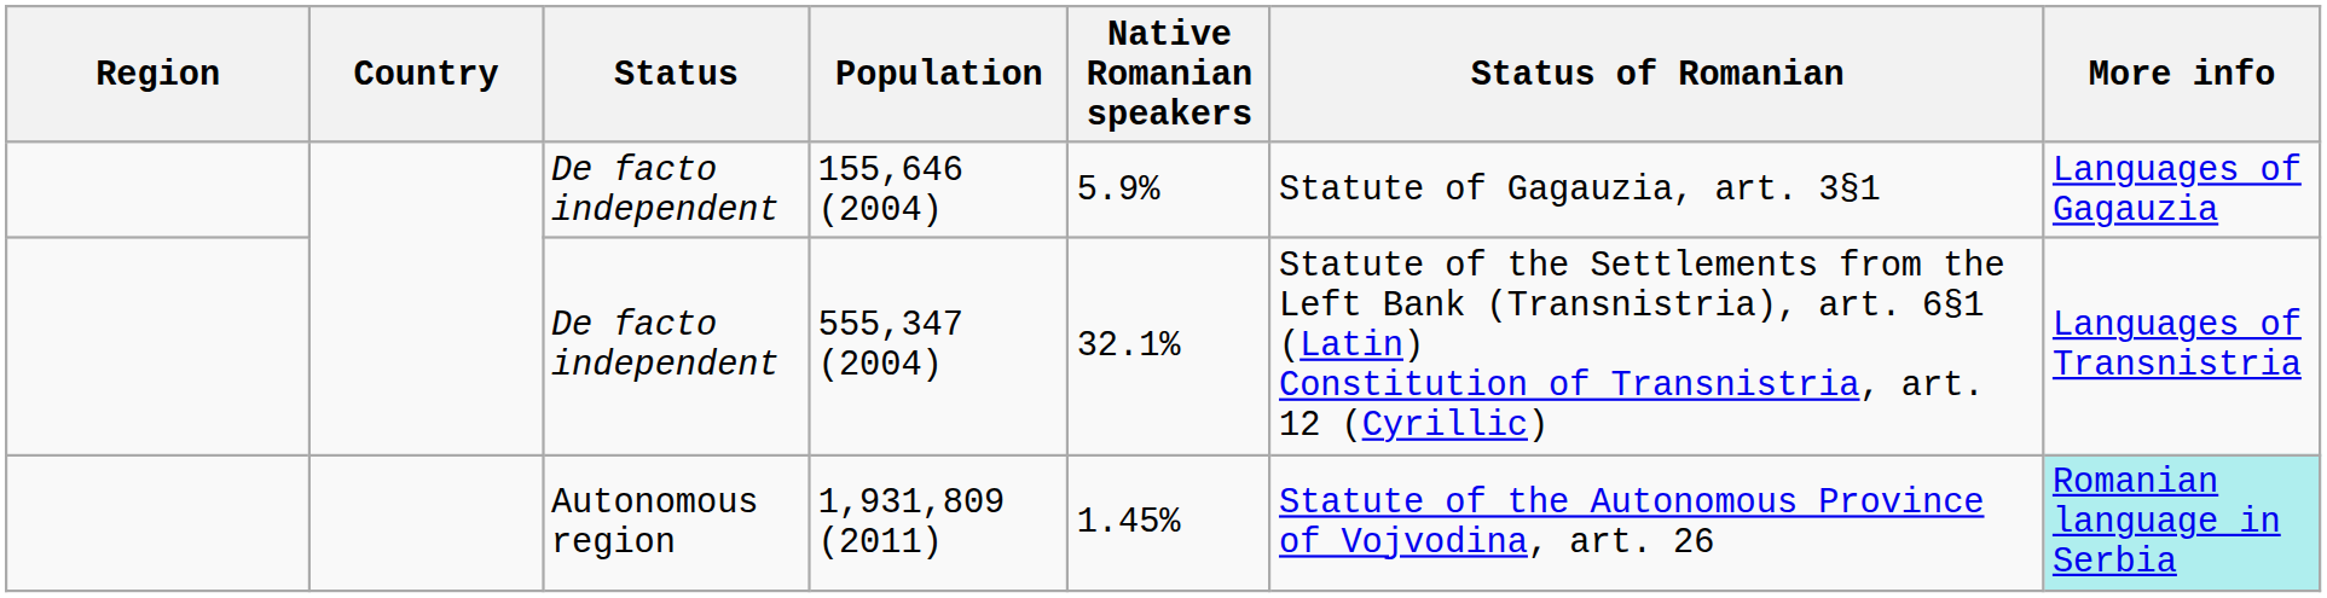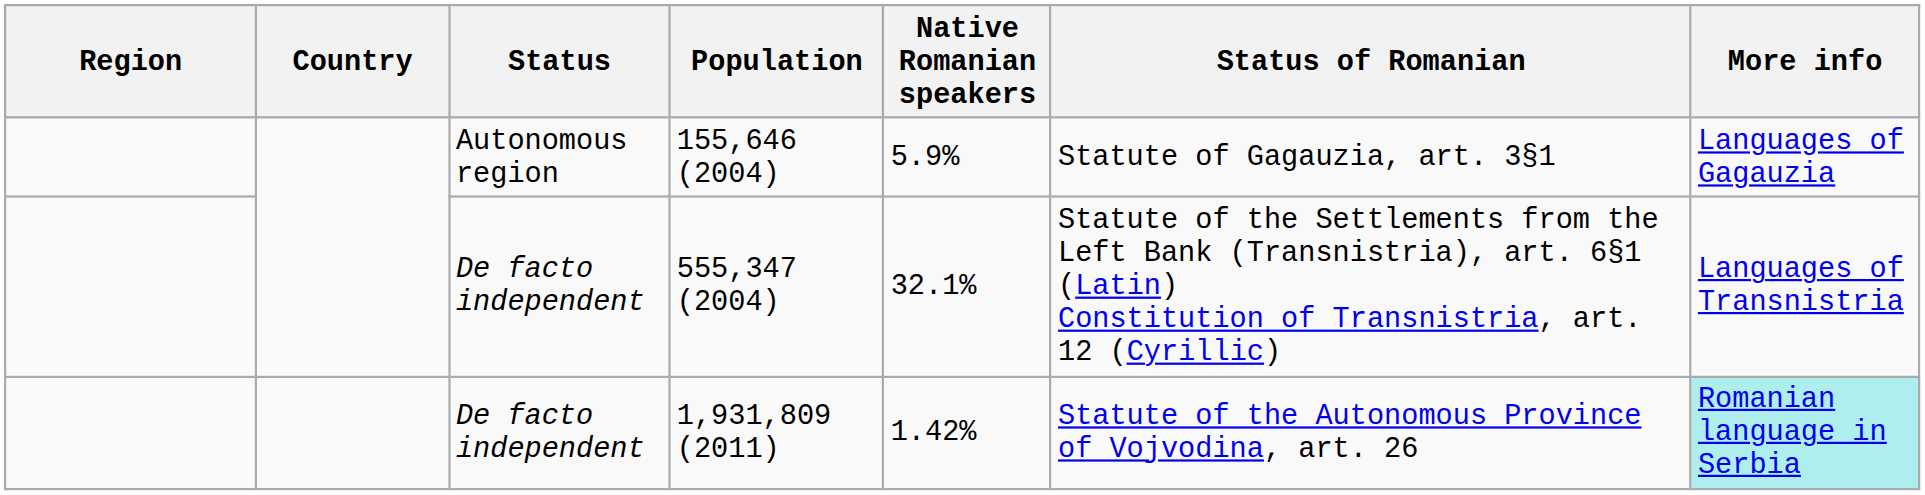155,646 (2004) | Status: De facto independent -> Autonomous region
1,931,809 (2011) | Status: Autonomous region -> De facto independent
1,931,809 (2011) | Native Romanian speakers: 1.45% -> 1.42%
